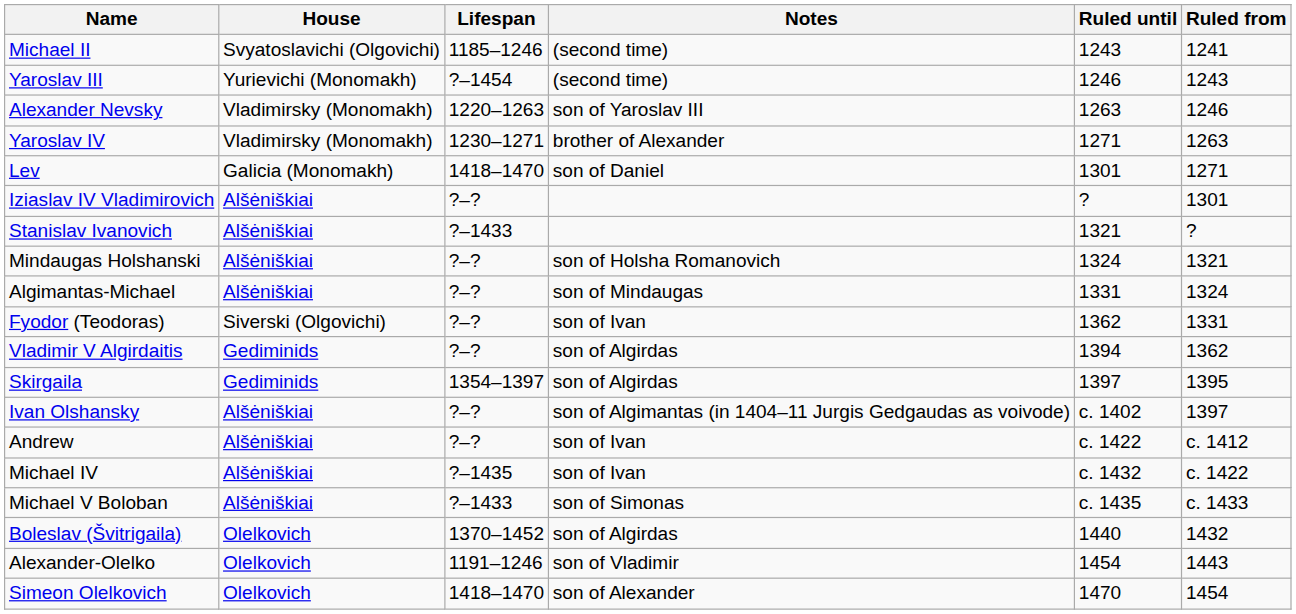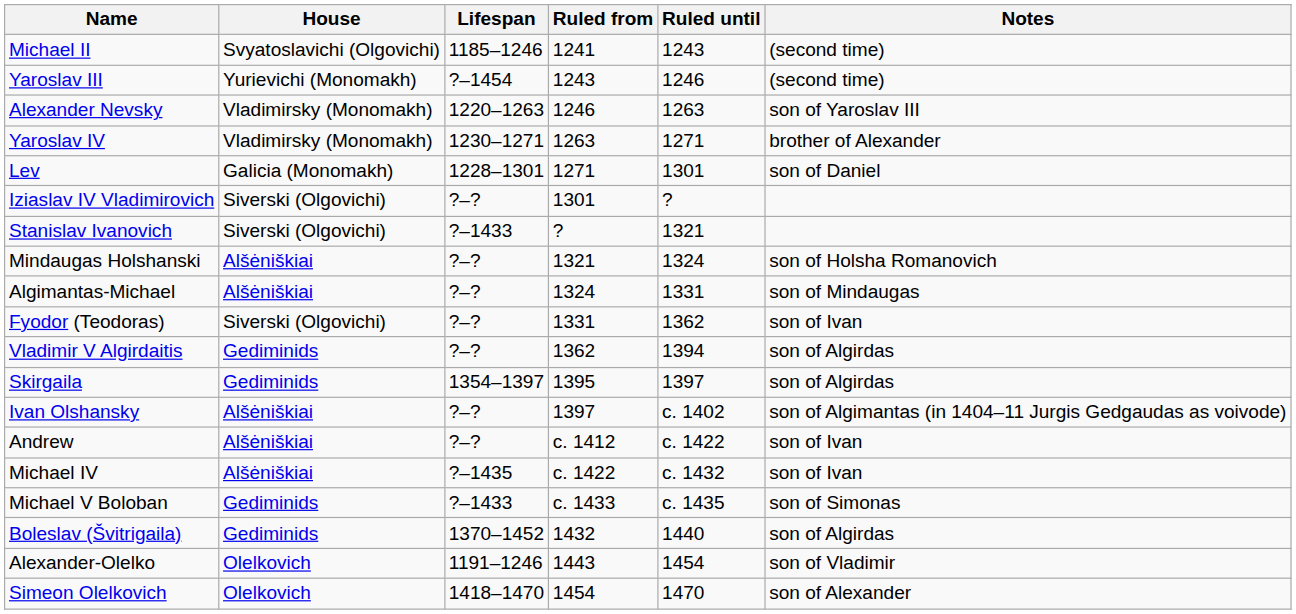columns swapped: Ruled from <-> Notes
Lev | Lifespan: 1418–1470 -> 1228–1301
Iziaslav IV Vladimirovich | House: Alšėniškiai -> Siverski (Olgovichi)
Stanislav Ivanovich | House: Alšėniškiai -> Siverski (Olgovichi)
Michael V Boloban | House: Alšėniškiai -> Gediminids
Boleslav (Švitrigaila) | House: Olelkovich -> Gediminids
